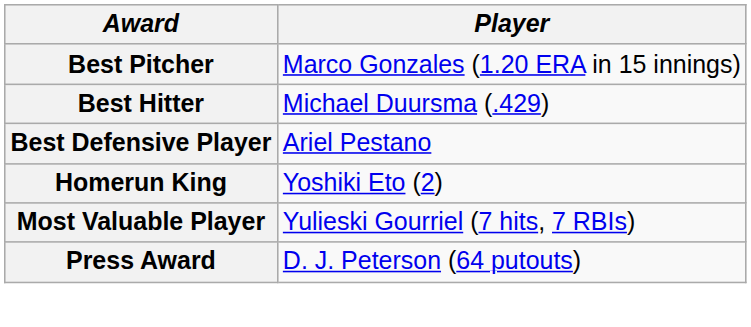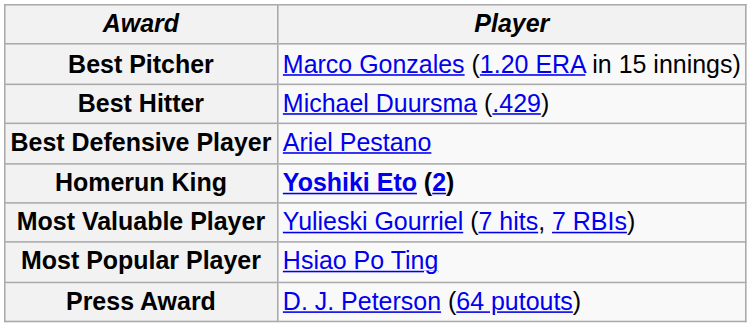Homerun King | Player: normal -> bold
+ row: Most Popular Player | Hsiao Po Ting
